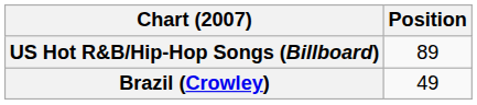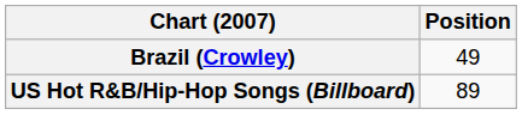rows swapped: Brazil (Crowley) <-> US Hot R&B/Hip-Hop Songs (Billboard)
